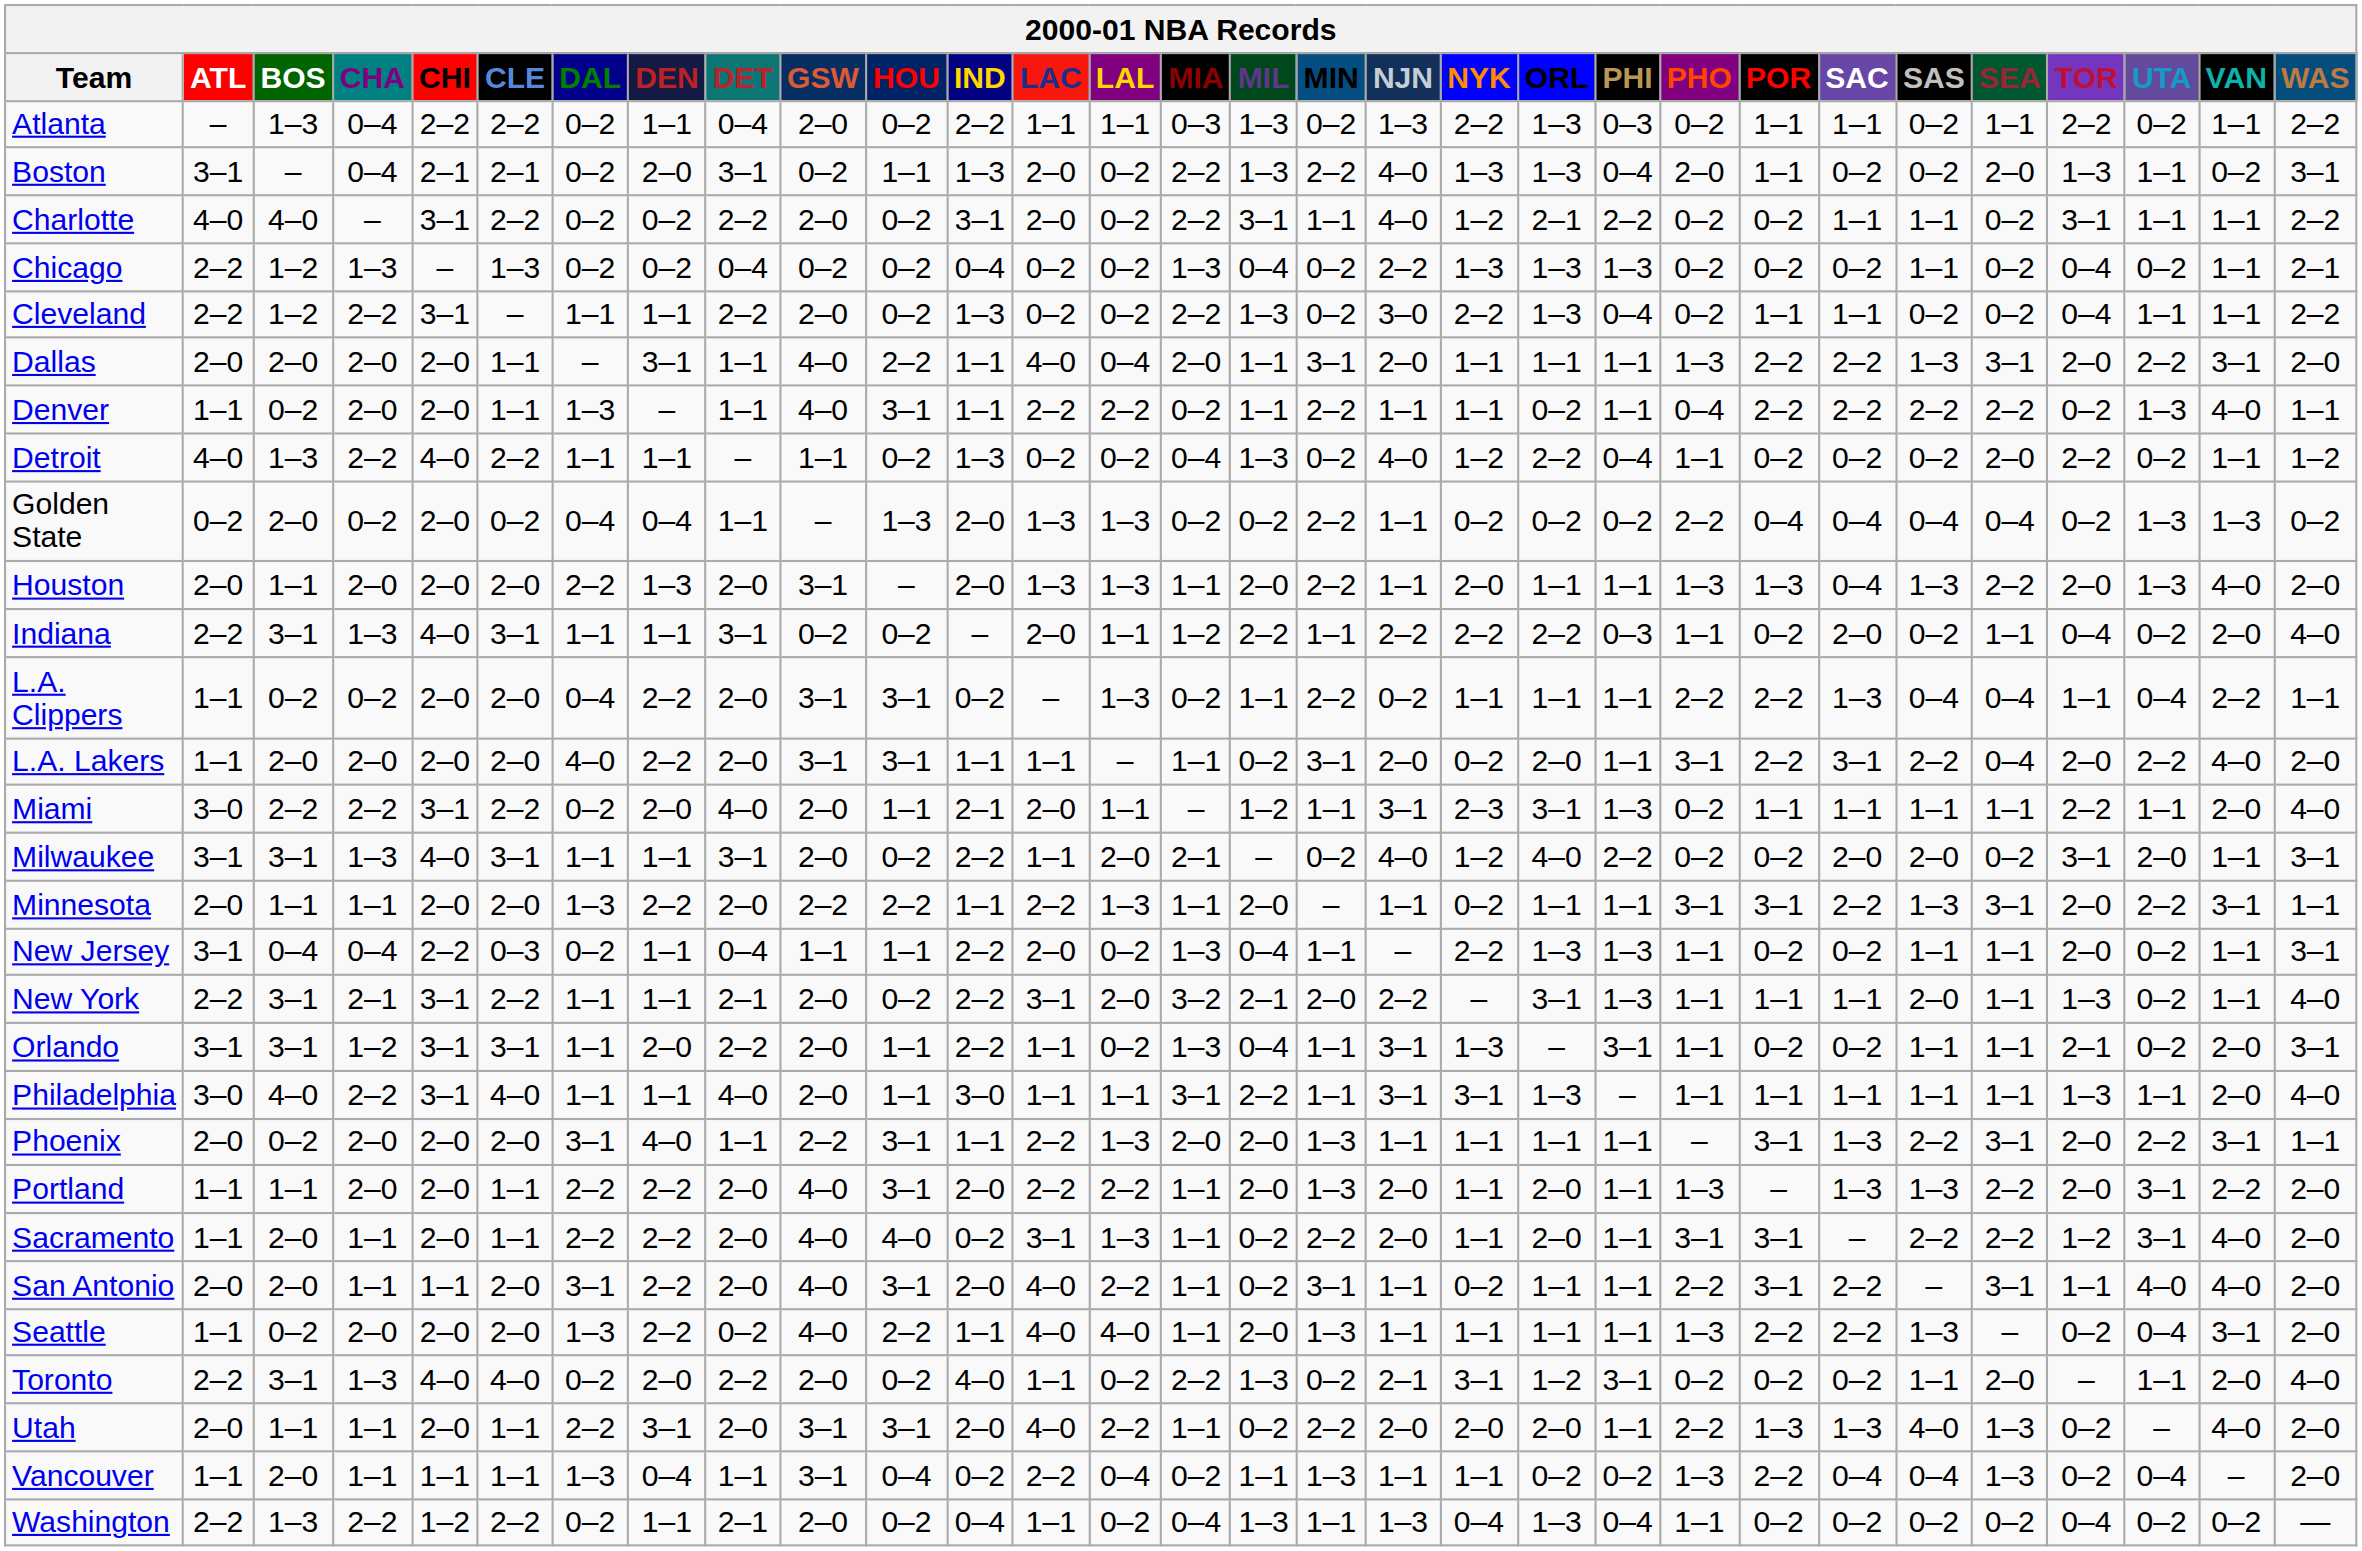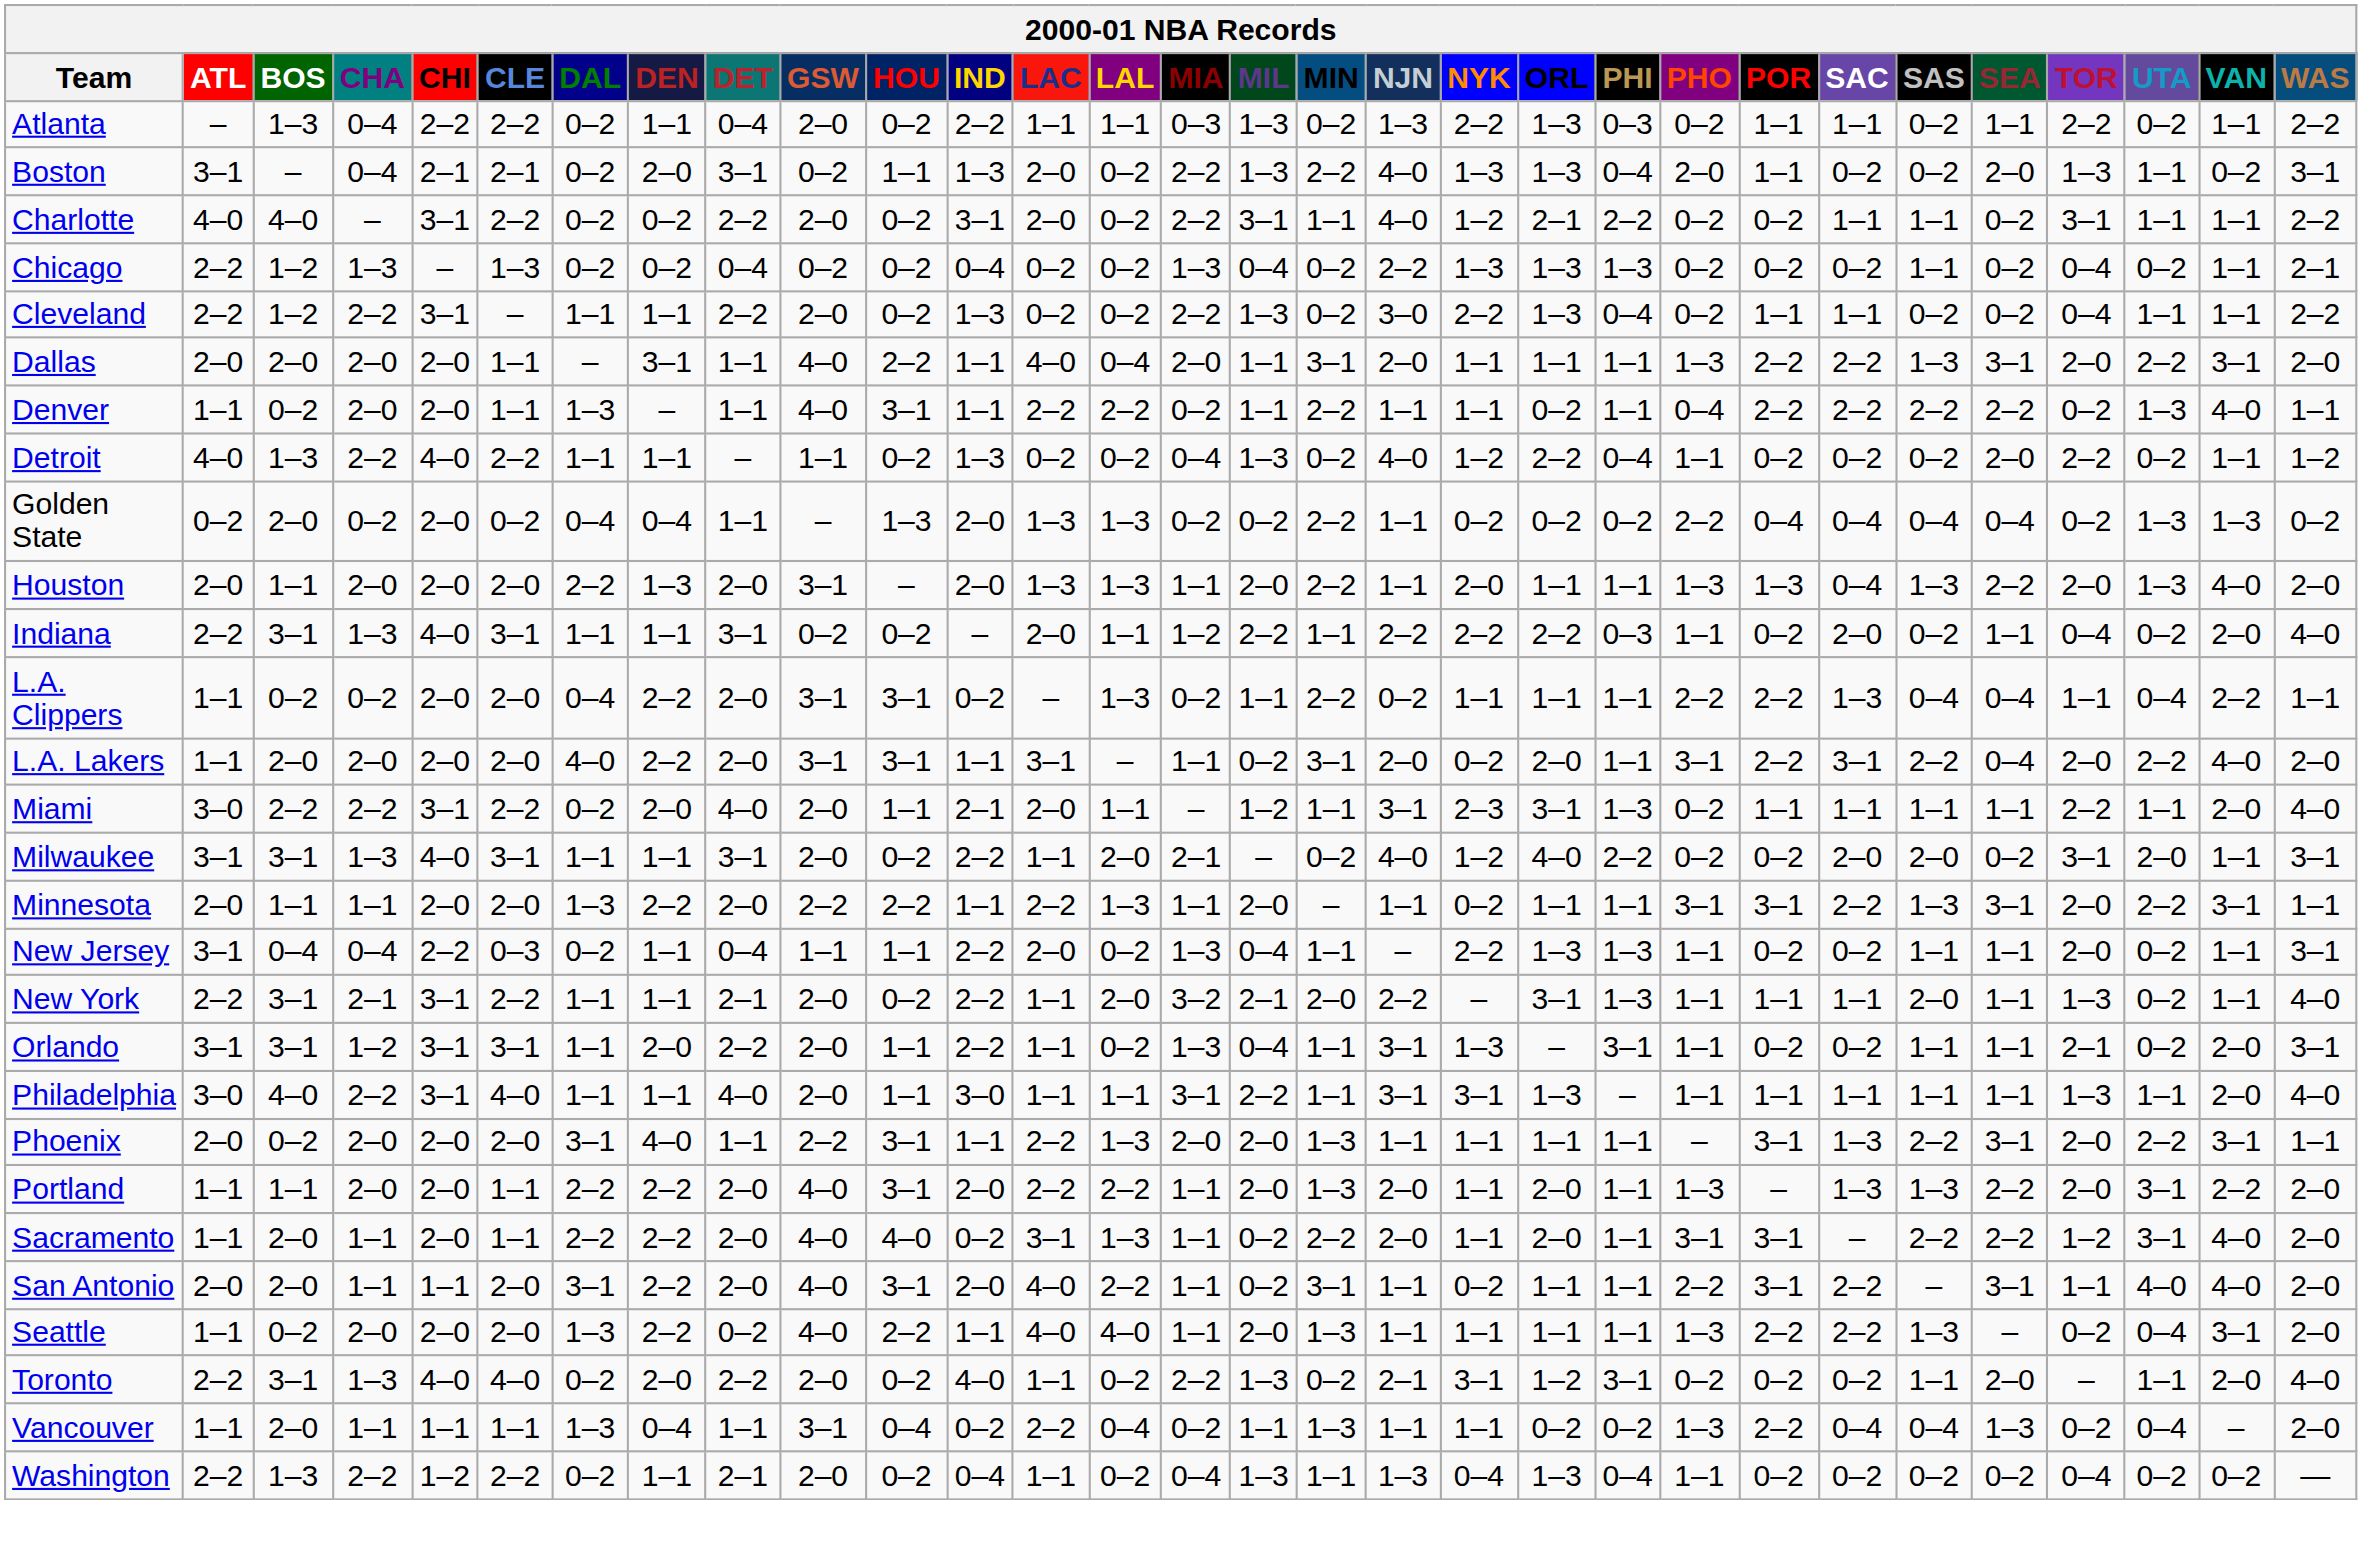L.A. Lakers | LAC: 1–1 -> 3–1
New York | LAC: 3–1 -> 1–1
- row: Utah | 2–0 | 1–1 | 1–1 | 2–0 | 1–1 | 2–2 | 3–1 | 2–0 | 3–1 | 3–1 | 2–0 | 4–0 | 2–2 | 1–1 | 0–2 | 2–2 | 2–0 | 2–0 | 2–0 | 1–1 | 2–2 | 1–3 | 1–3 | 4–0 | 1–3 | 0–2 | – | 4–0 | 2–0
